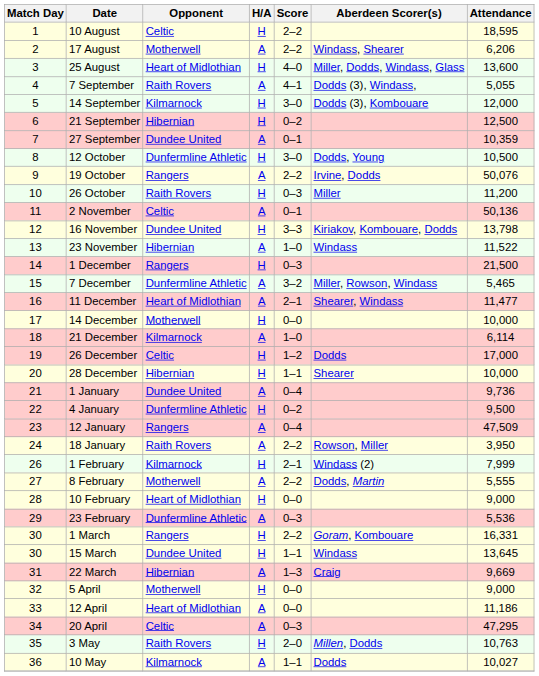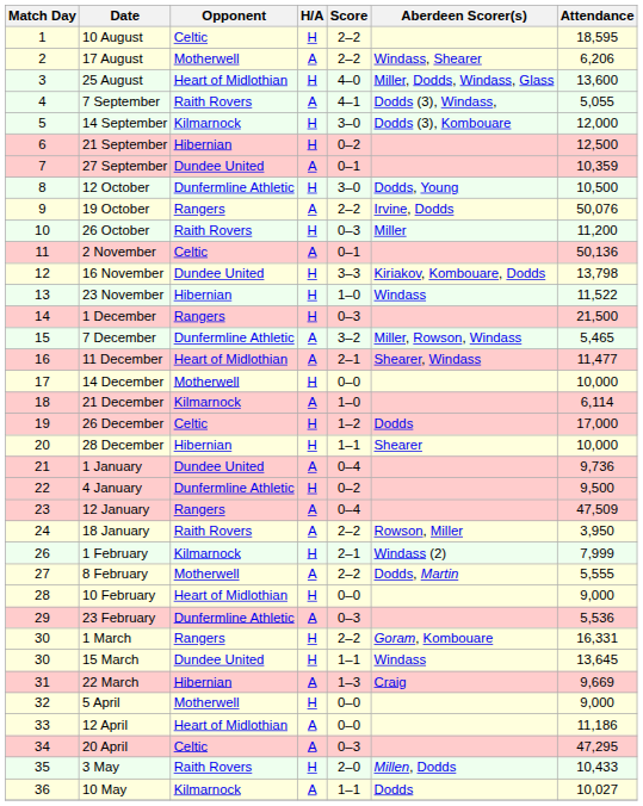23 November | H/A: A -> H
3 May | Attendance: 10,763 -> 10,433
